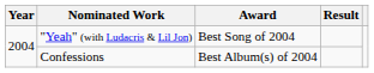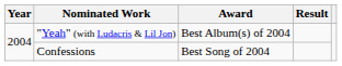"Yeah" (with Ludacris & Lil Jon) | Award: Best Song of 2004 -> Best Album(s) of 2004
Confessions | Award: Best Album(s) of 2004 -> Best Song of 2004
